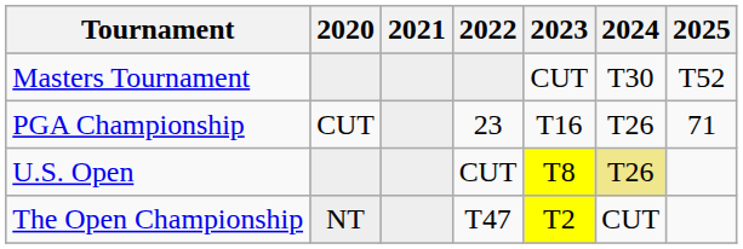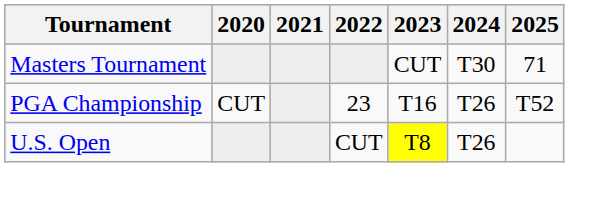Masters Tournament | 2025: T52 -> 71
PGA Championship | 2025: 71 -> T52
U.S. Open | 2024: khaki background -> no background
- row: The Open Championship | NT | T47 | T2 | CUT
